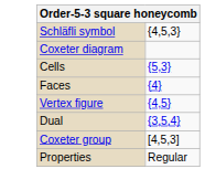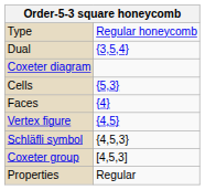+ row: Type | Regular honeycomb
rows swapped: Schläfli symbol <-> Dual
